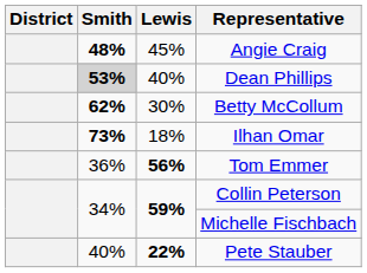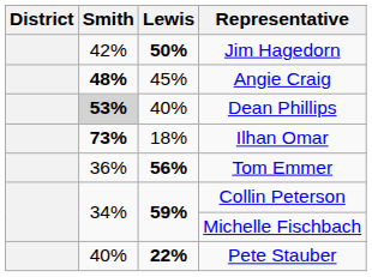+ row: 42% | 50% | Jim Hagedorn
- row: 62% | 30% | Betty McCollum
